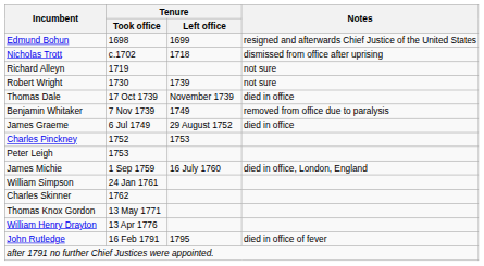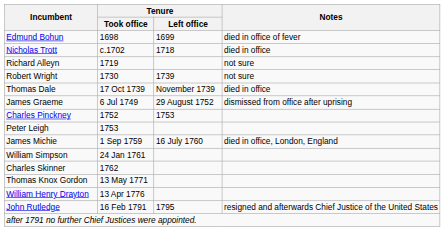Edmund Bohun | Notes: resigned and afterwards Chief Justice of the United States -> died in office of fever
Nicholas Trott | Notes: dismissed from office after uprising -> died in office
- row: Benjamin Whitaker | 7 Nov 1739 | 1749 | removed from office due to paralysis
James Graeme | Notes: died in office -> dismissed from office after uprising
John Rutledge | Notes: died in office of fever -> resigned and afterwards Chief Justice of the United States
